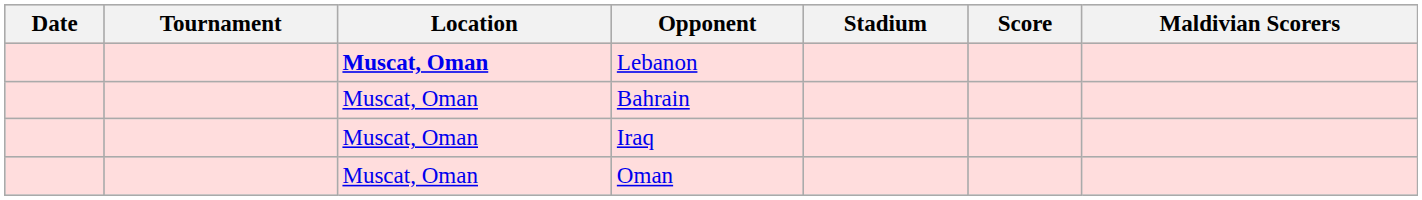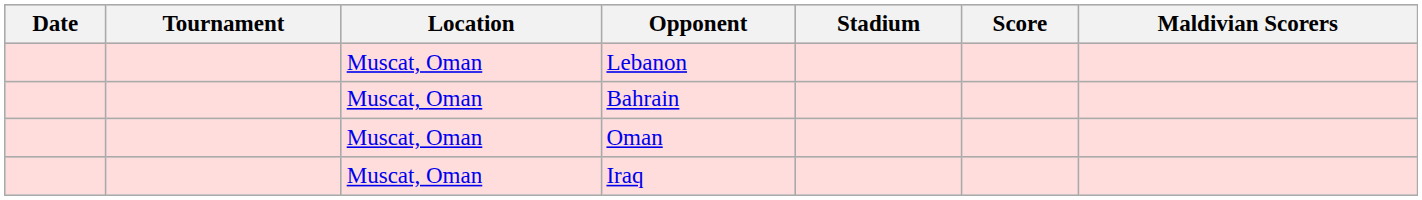Lebanon | Location: bold -> normal
rows swapped: Iraq <-> Oman
